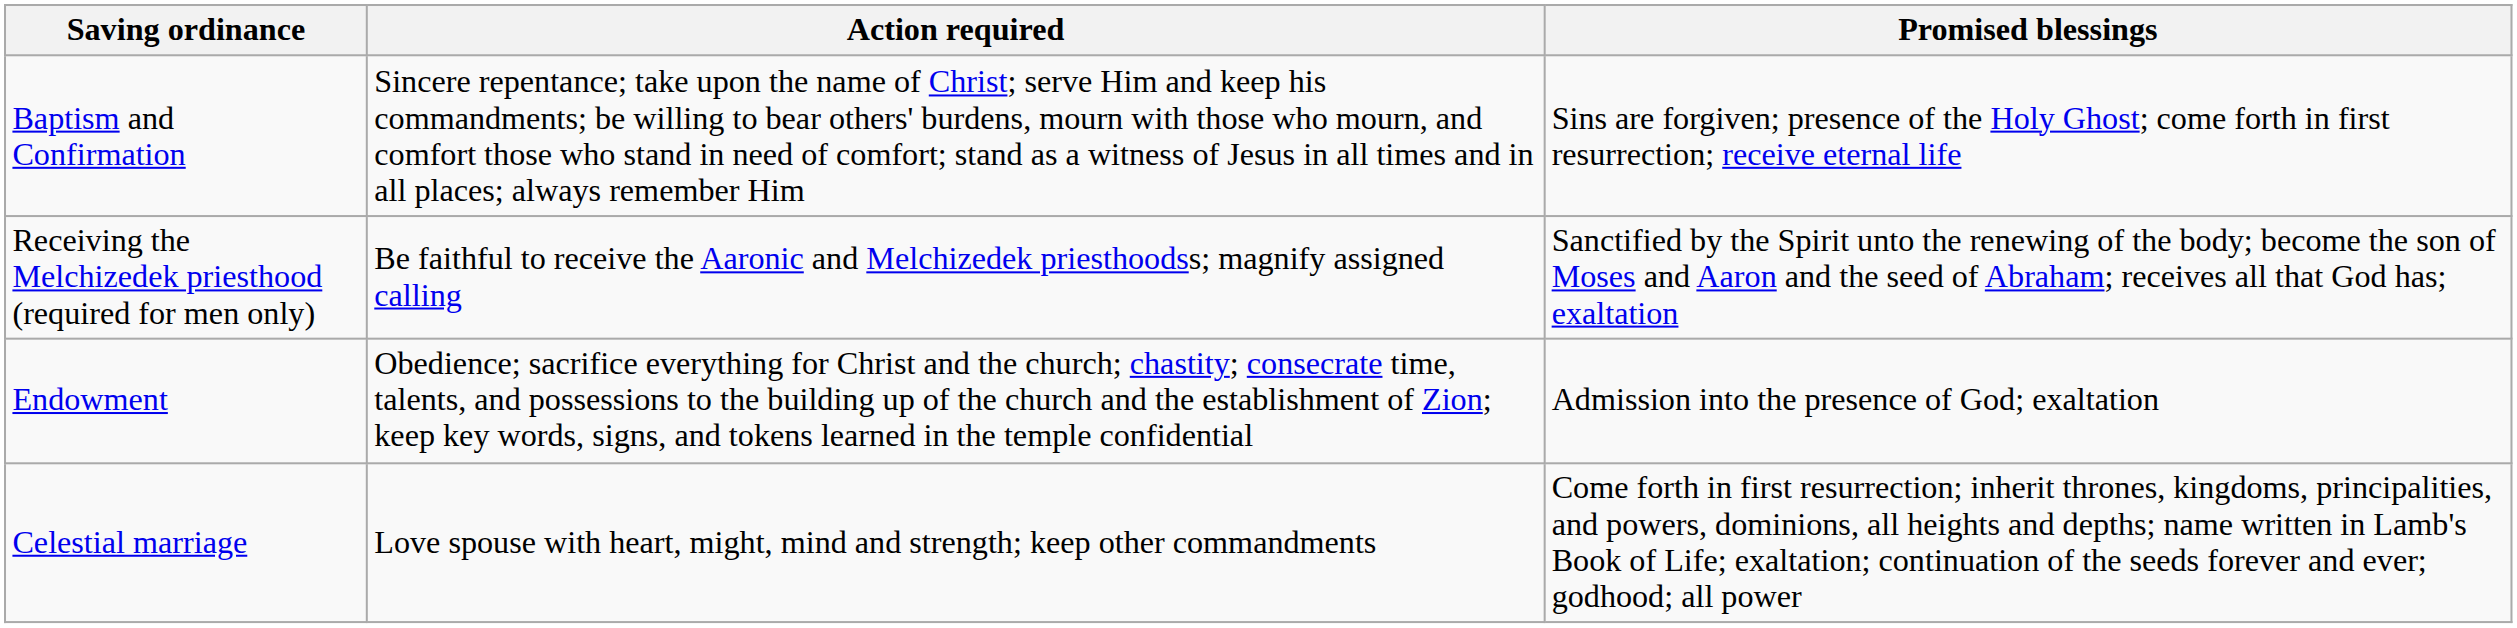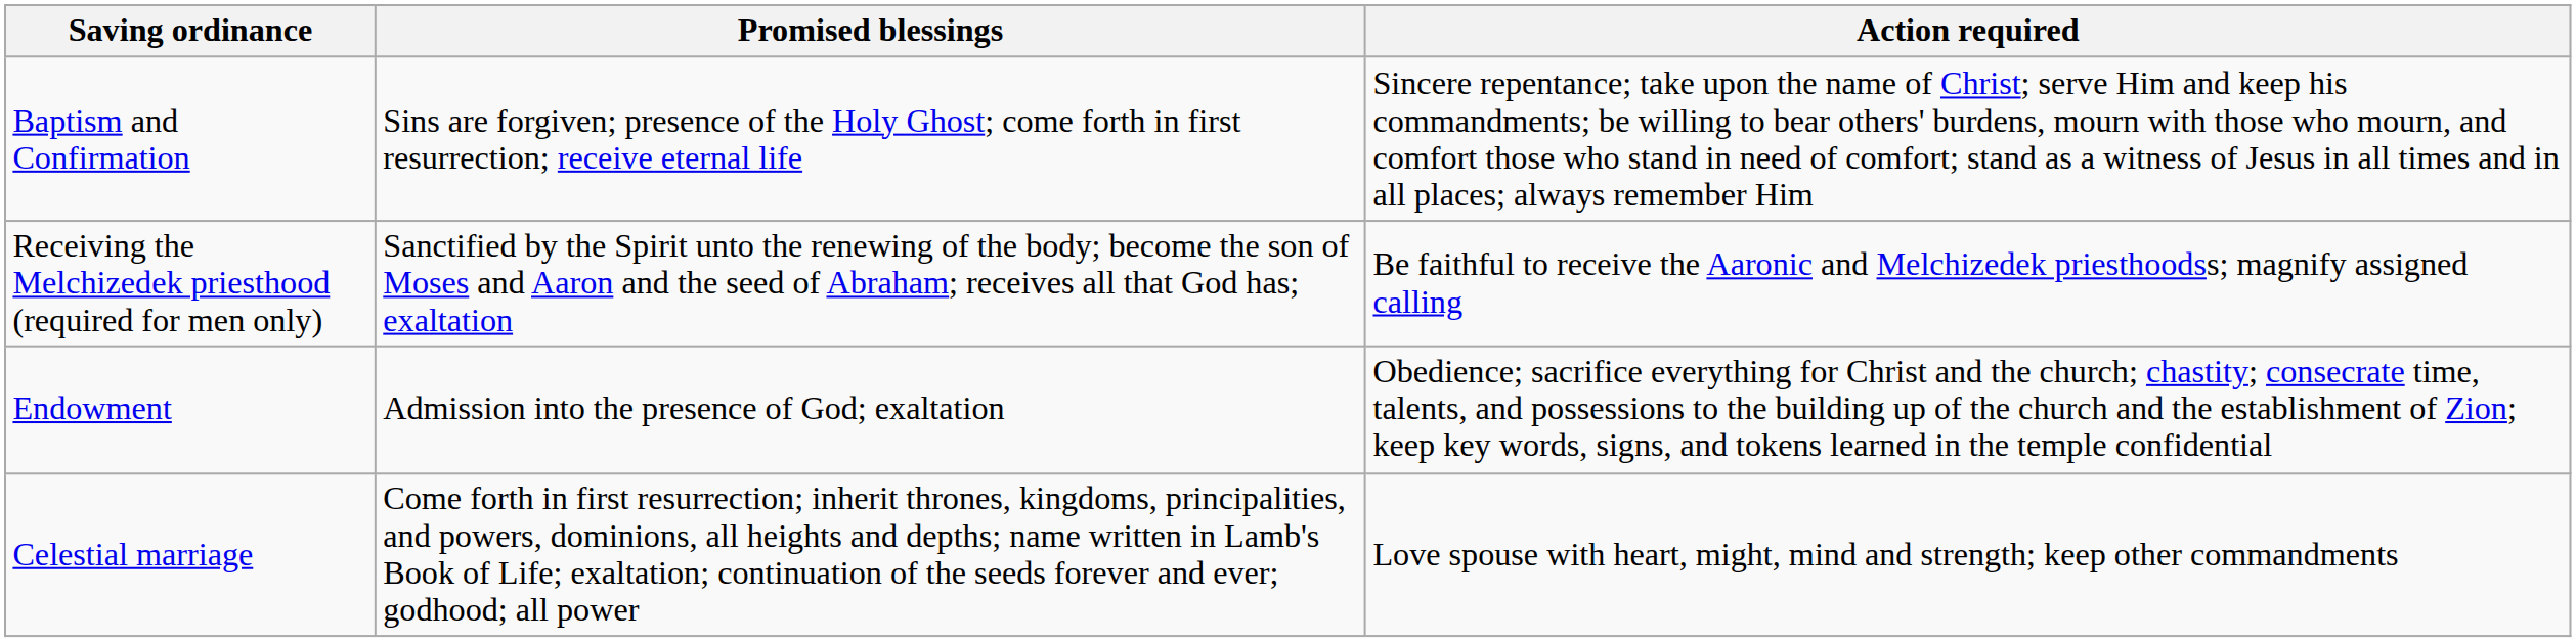columns swapped: Action required <-> Promised blessings
